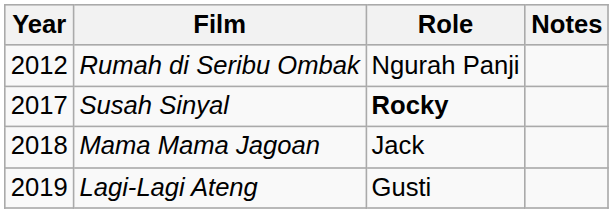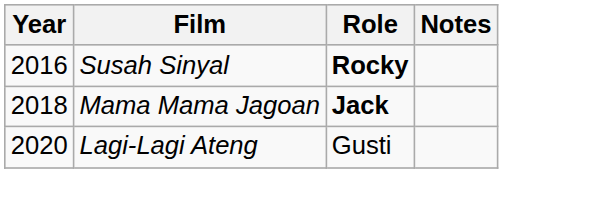- row: 2012 | Rumah di Seribu Ombak | Ngurah Panji
Susah Sinyal | Year: 2017 -> 2016
Mama Mama Jagoan | Role: normal -> bold
Lagi-Lagi Ateng | Year: 2019 -> 2020
